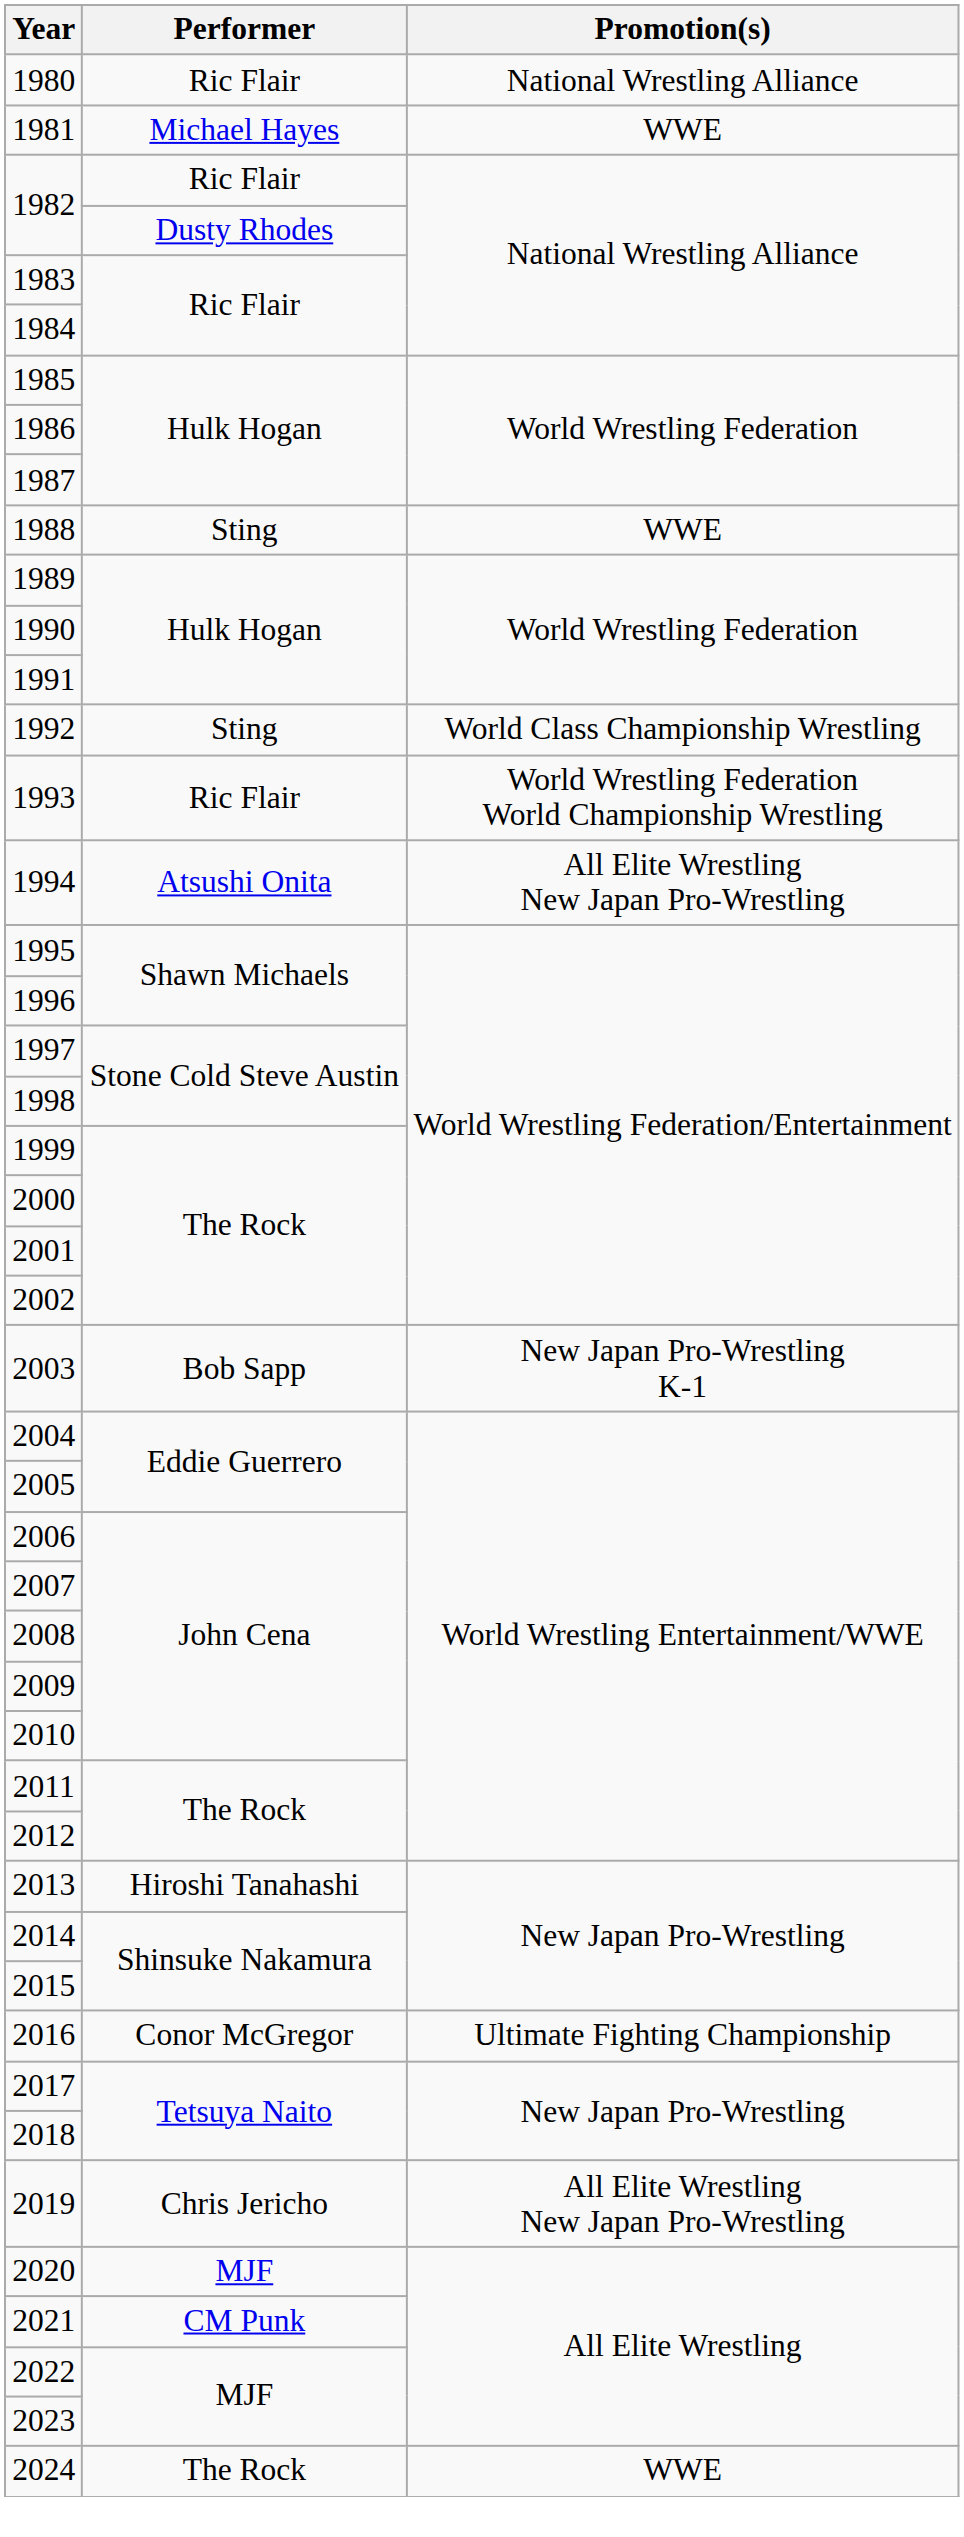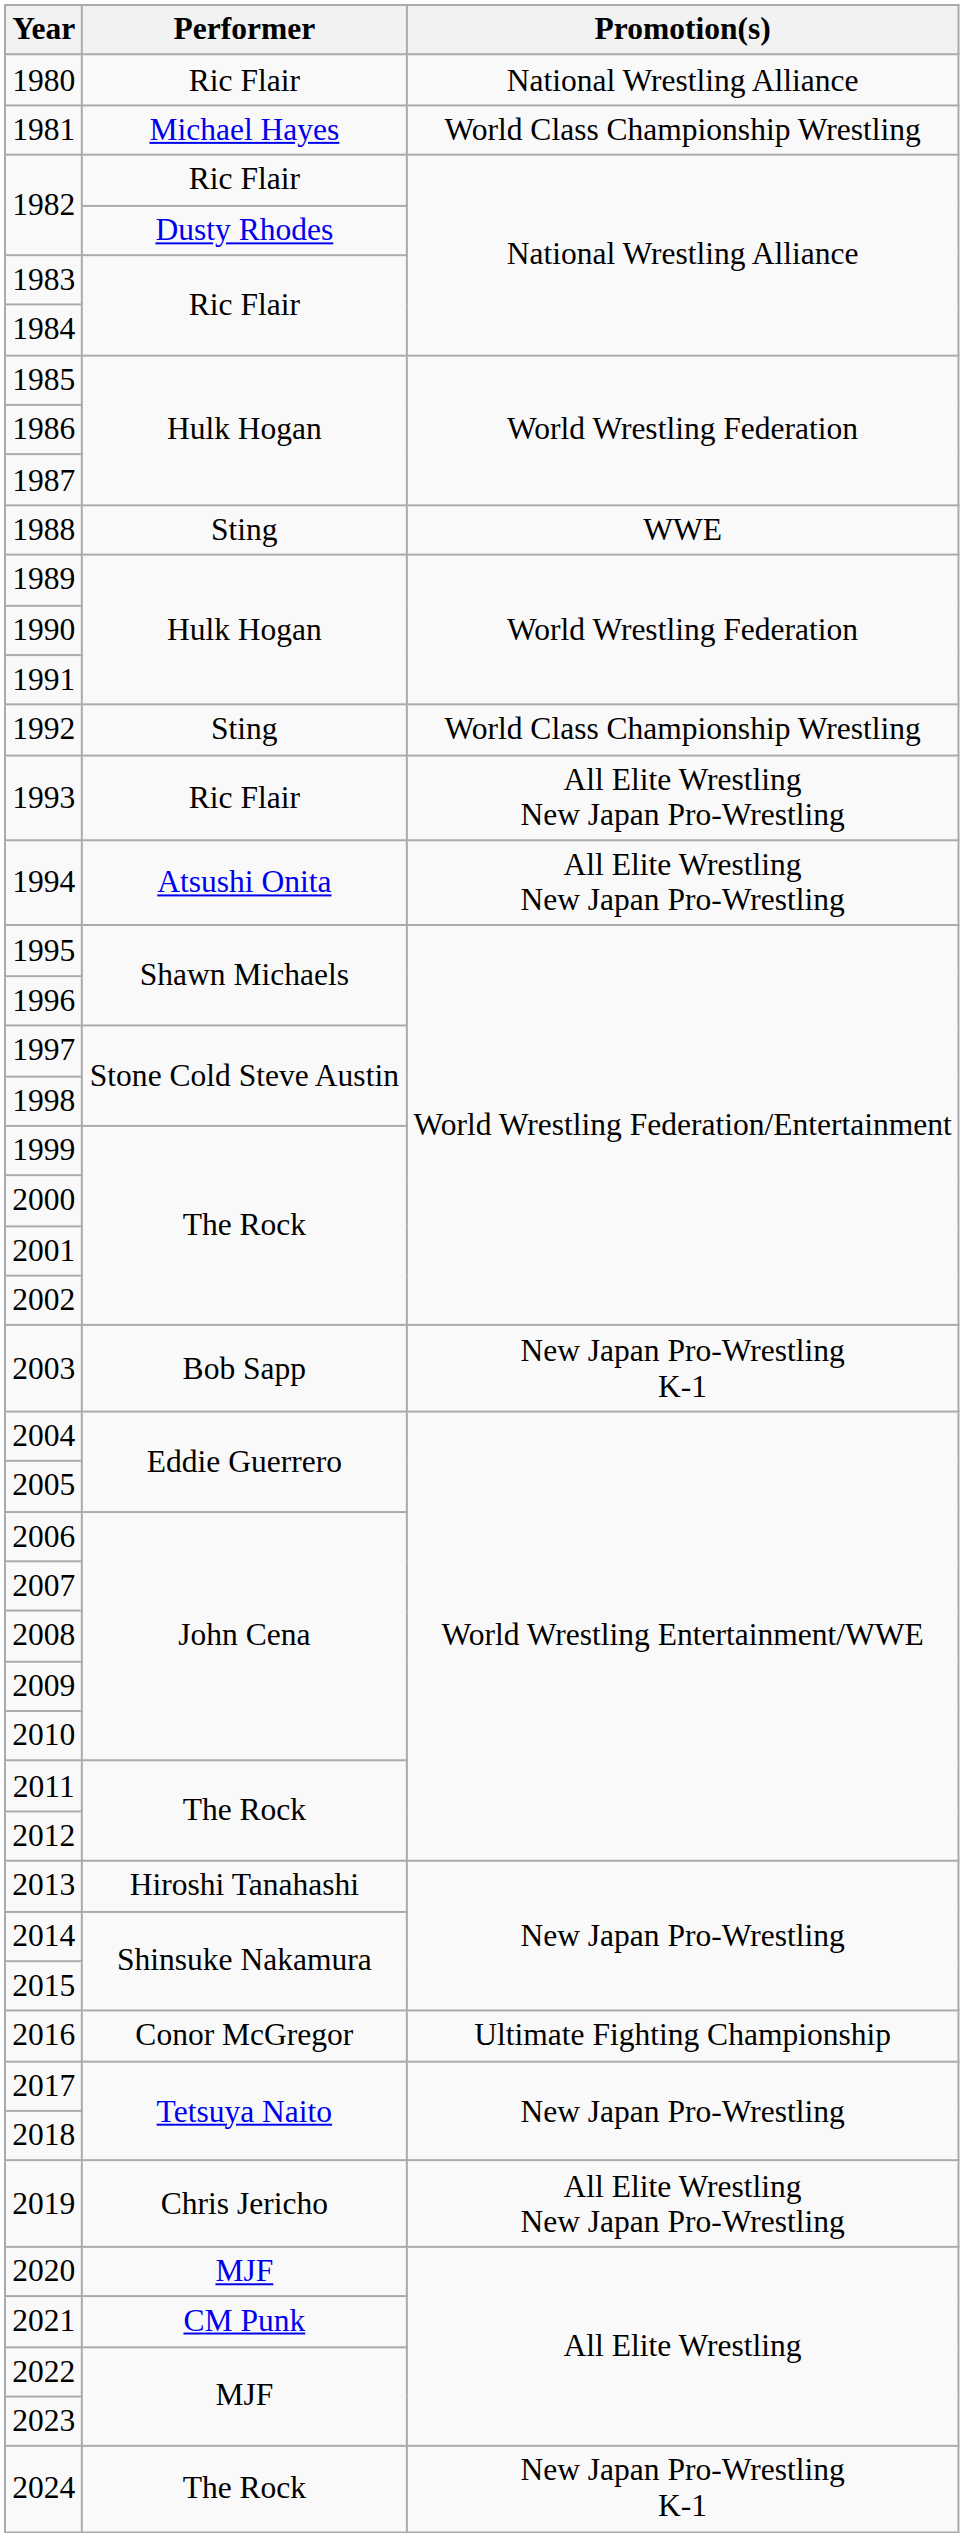1981 | Promotion(s): WWE -> World Class Championship Wrestling
1993 | Promotion(s): World Wrestling Federation World Championship Wrestling -> All Elite Wrestling New Japan Pro-Wrestling
2024 | Promotion(s): WWE -> New Japan Pro-Wrestling K-1
